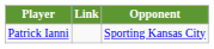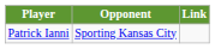columns swapped: Opponent <-> Link
